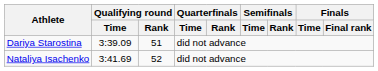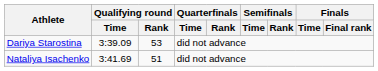Dariya Starostina | Qualifying round / Rank: 51 -> 53
Nataliya Isachenko | Qualifying round / Rank: 52 -> 51
